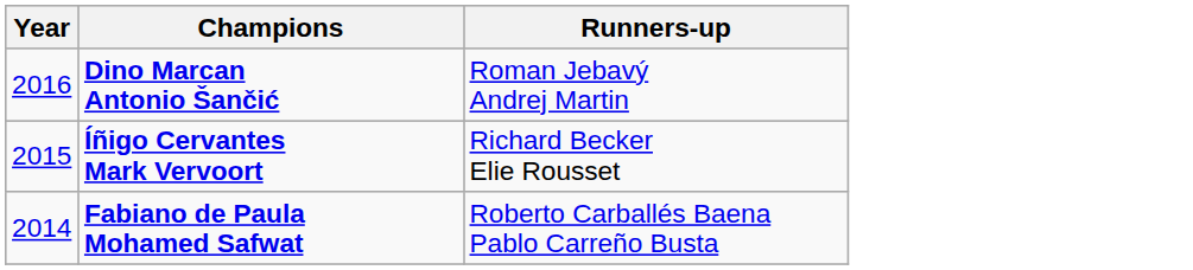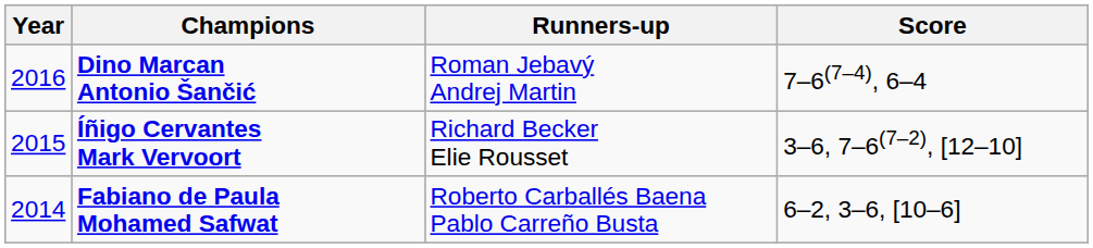+ column: Score | 7–6(7–4), 6–4 | 3–6, 7–6(7–2), [12–10] | 6–2, 3–6, [10–6]
